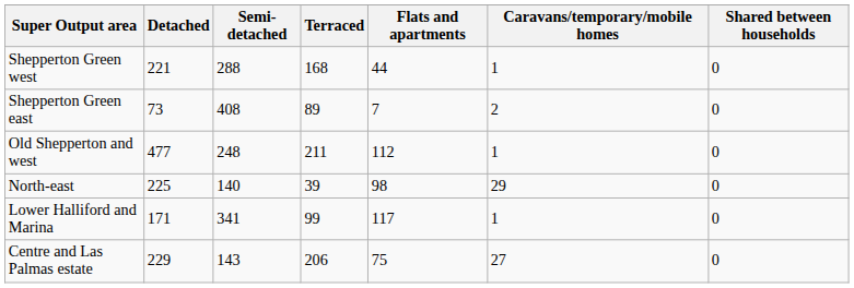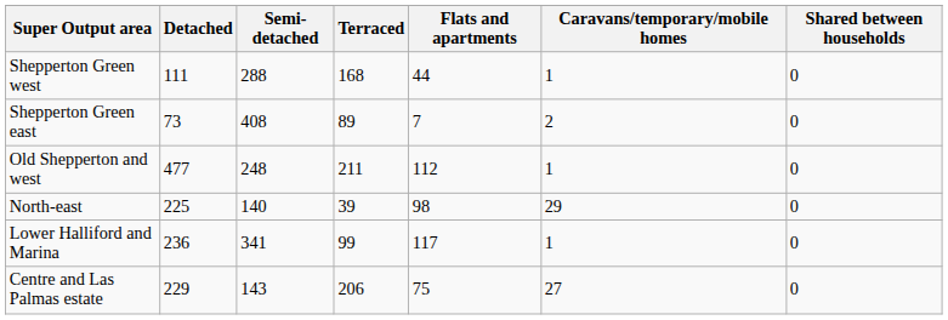Shepperton Green west | Detached: 221 -> 111
Lower Halliford and Marina | Detached: 171 -> 236
